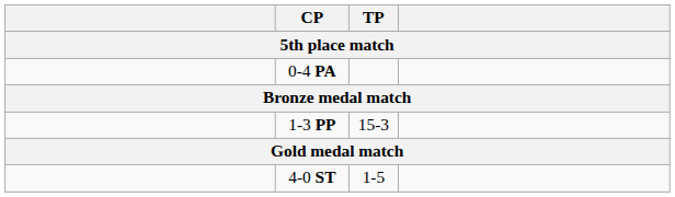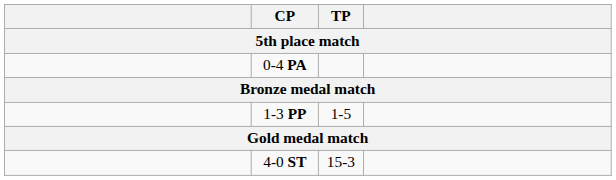1-3 PP | TP: 15-3 -> 1-5
4-0 ST | TP: 1-5 -> 15-3
